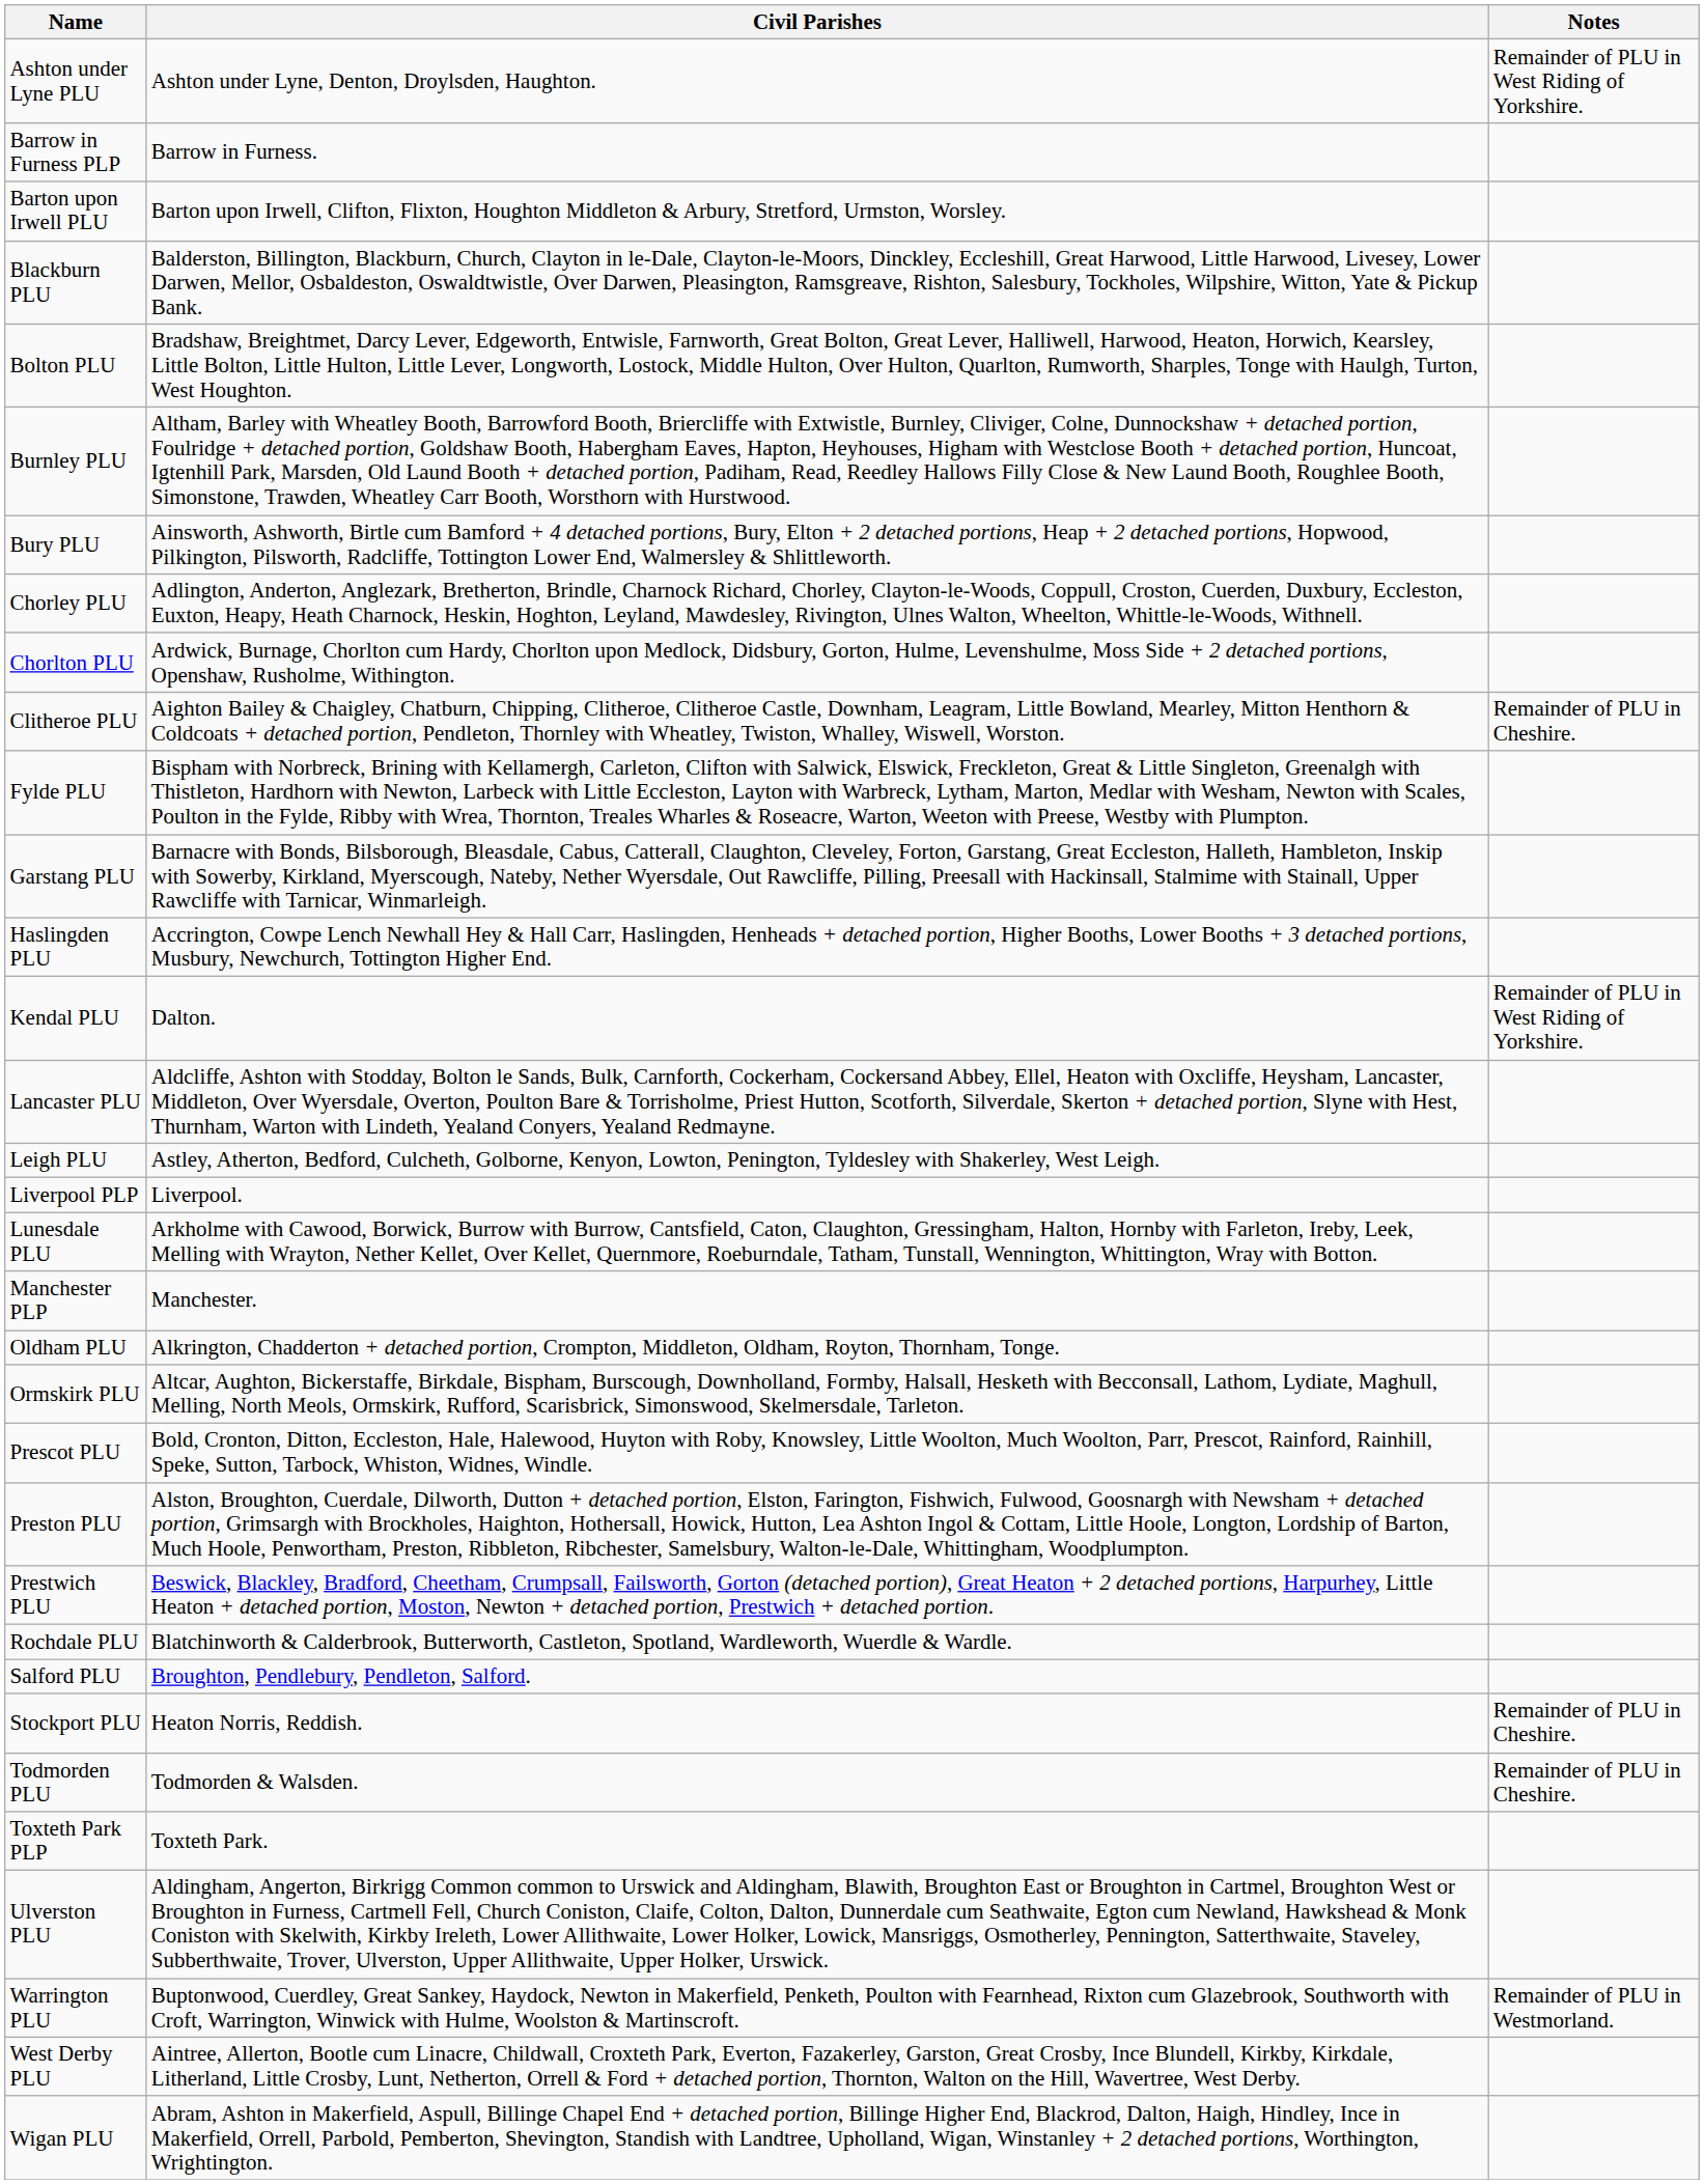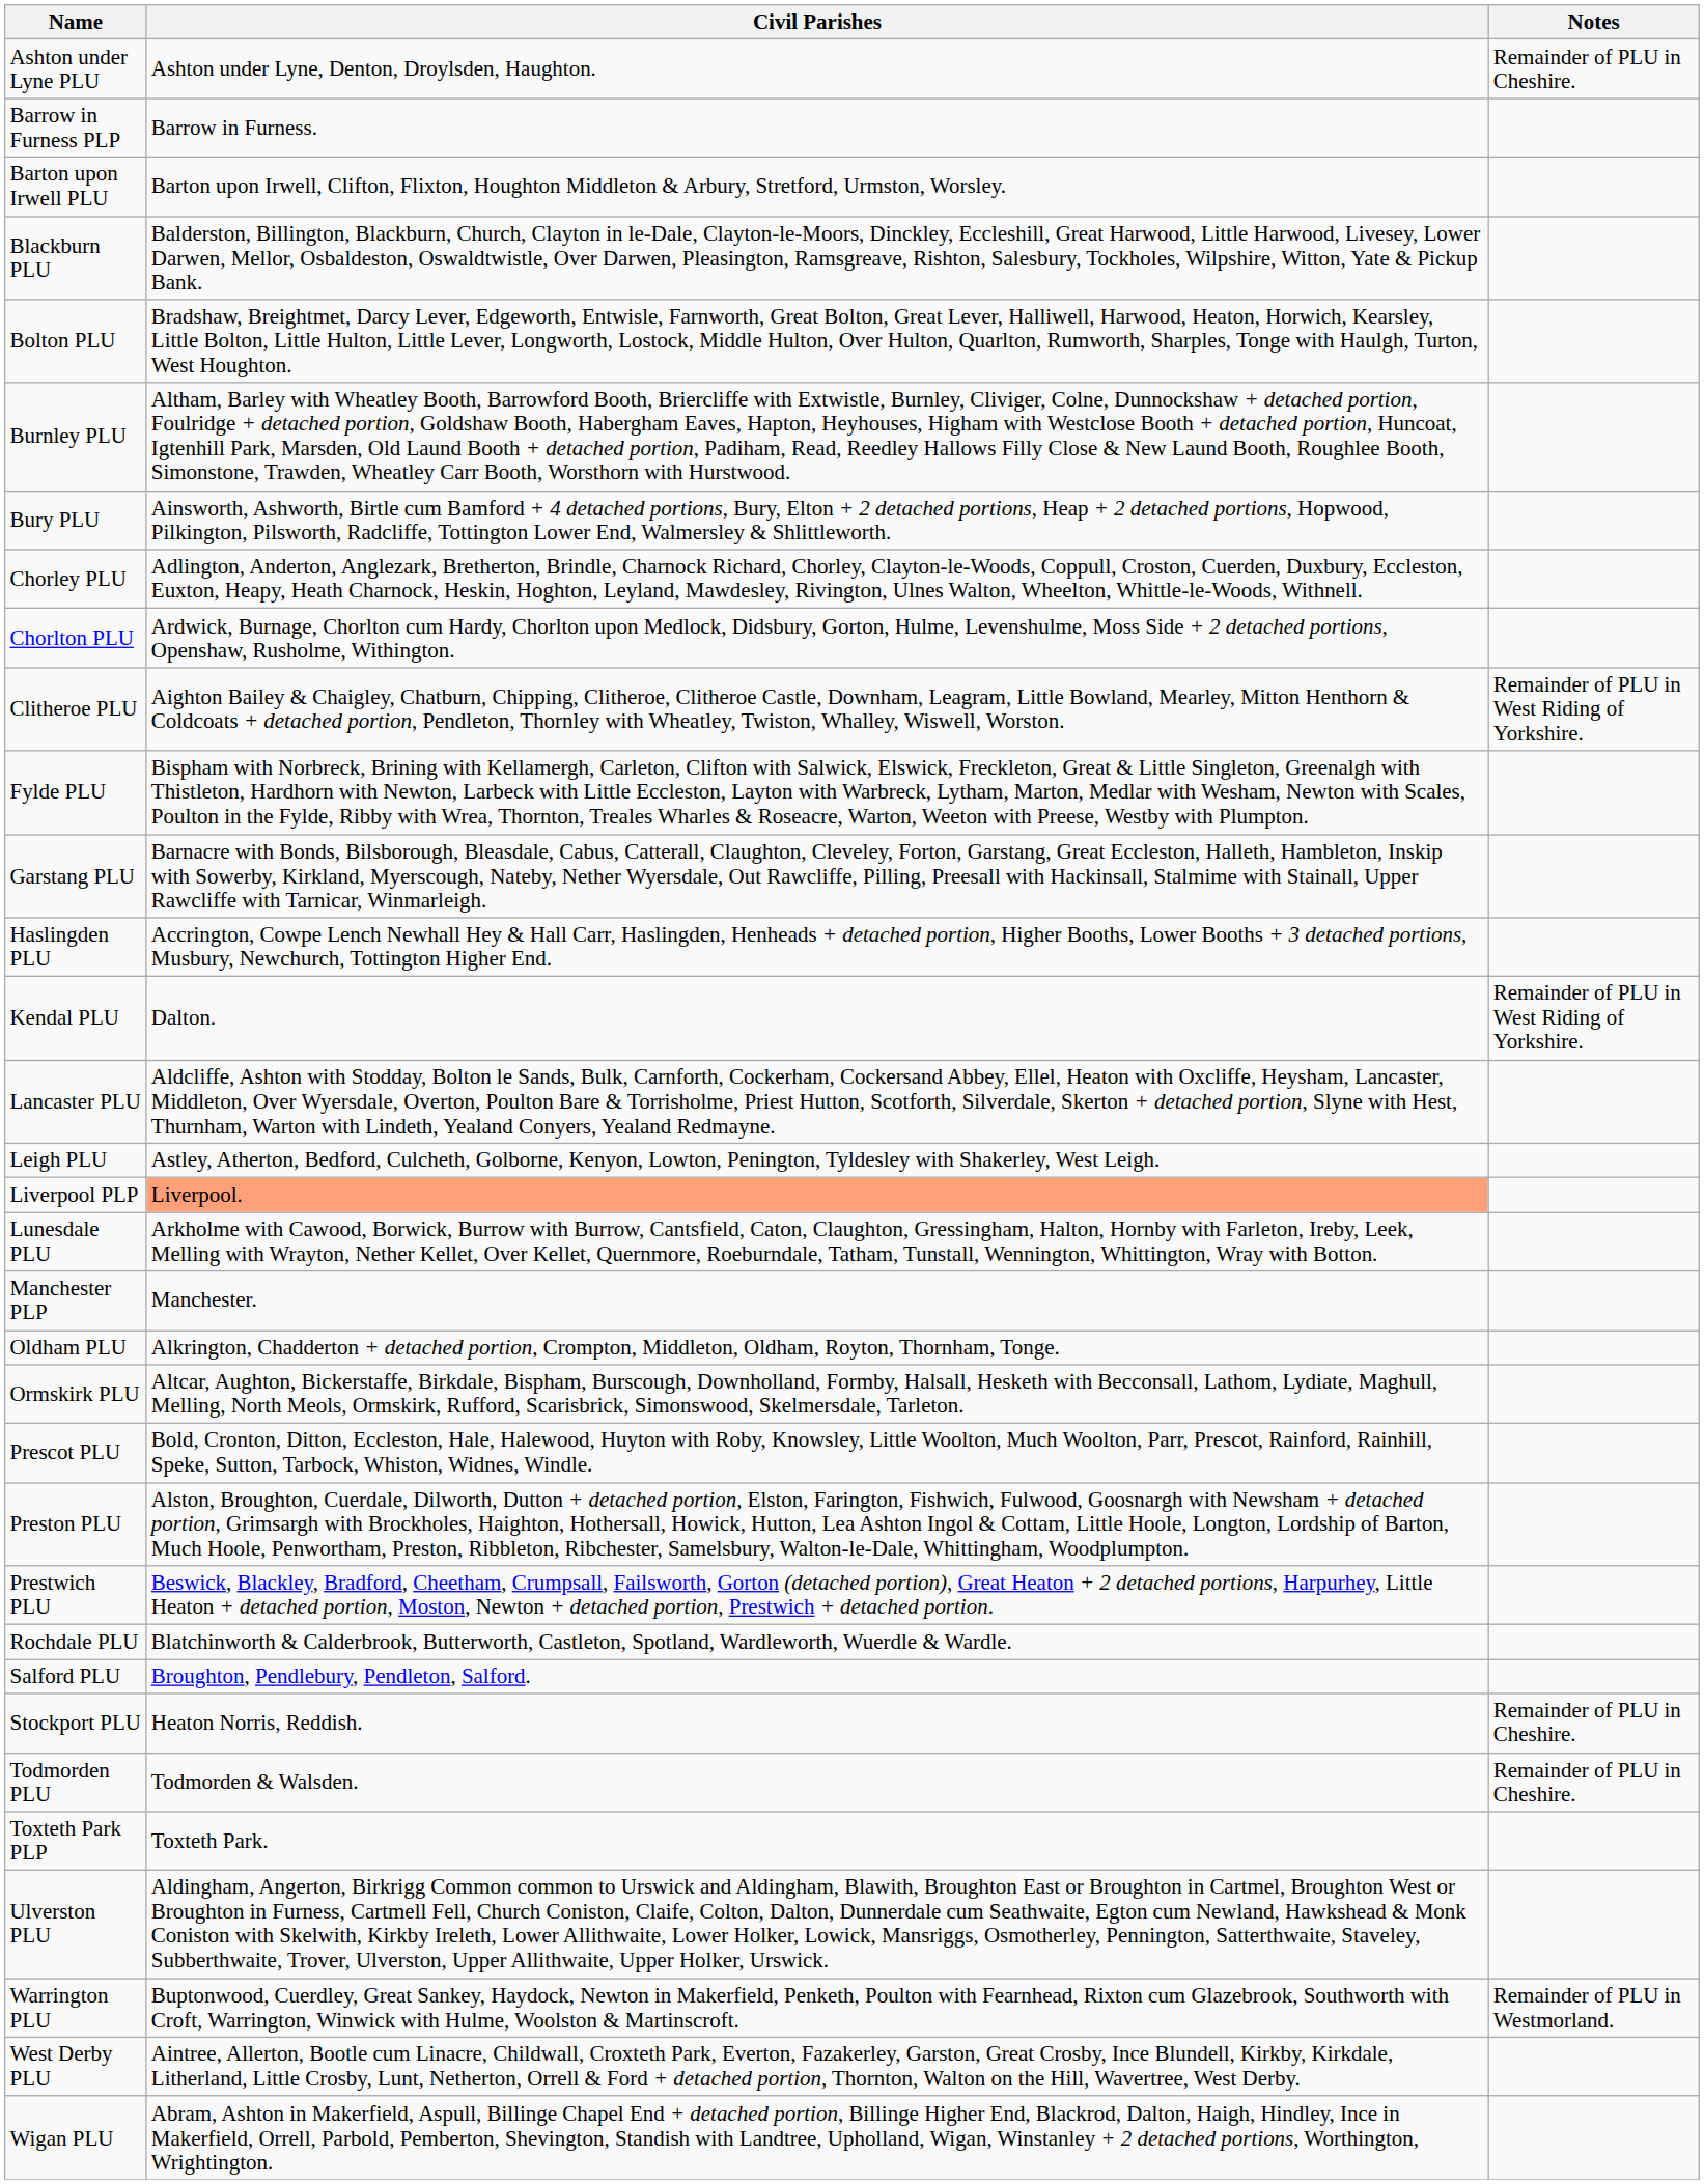Ashton under Lyne PLU | Notes: Remainder of PLU in West Riding of Yorkshire. -> Remainder of PLU in Cheshire.
Clitheroe PLU | Notes: Remainder of PLU in Cheshire. -> Remainder of PLU in West Riding of Yorkshire.
Liverpool PLP | Civil Parishes: no background -> lightsalmon background
